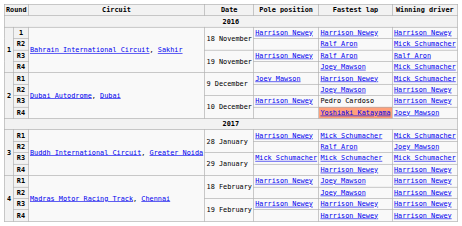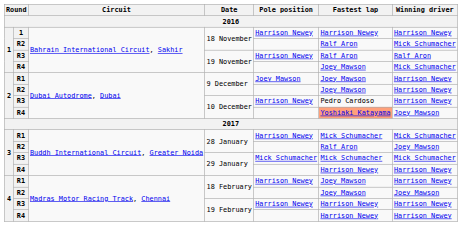R1 / 9 December | Fastest lap: Harrison Newey -> Joey Mawson
R1 / 9 December | Winning driver: Mick Schumacher -> Harrison Newey
R2 / 18 February | Winning driver: Harrison Newey -> Joey Mawson
